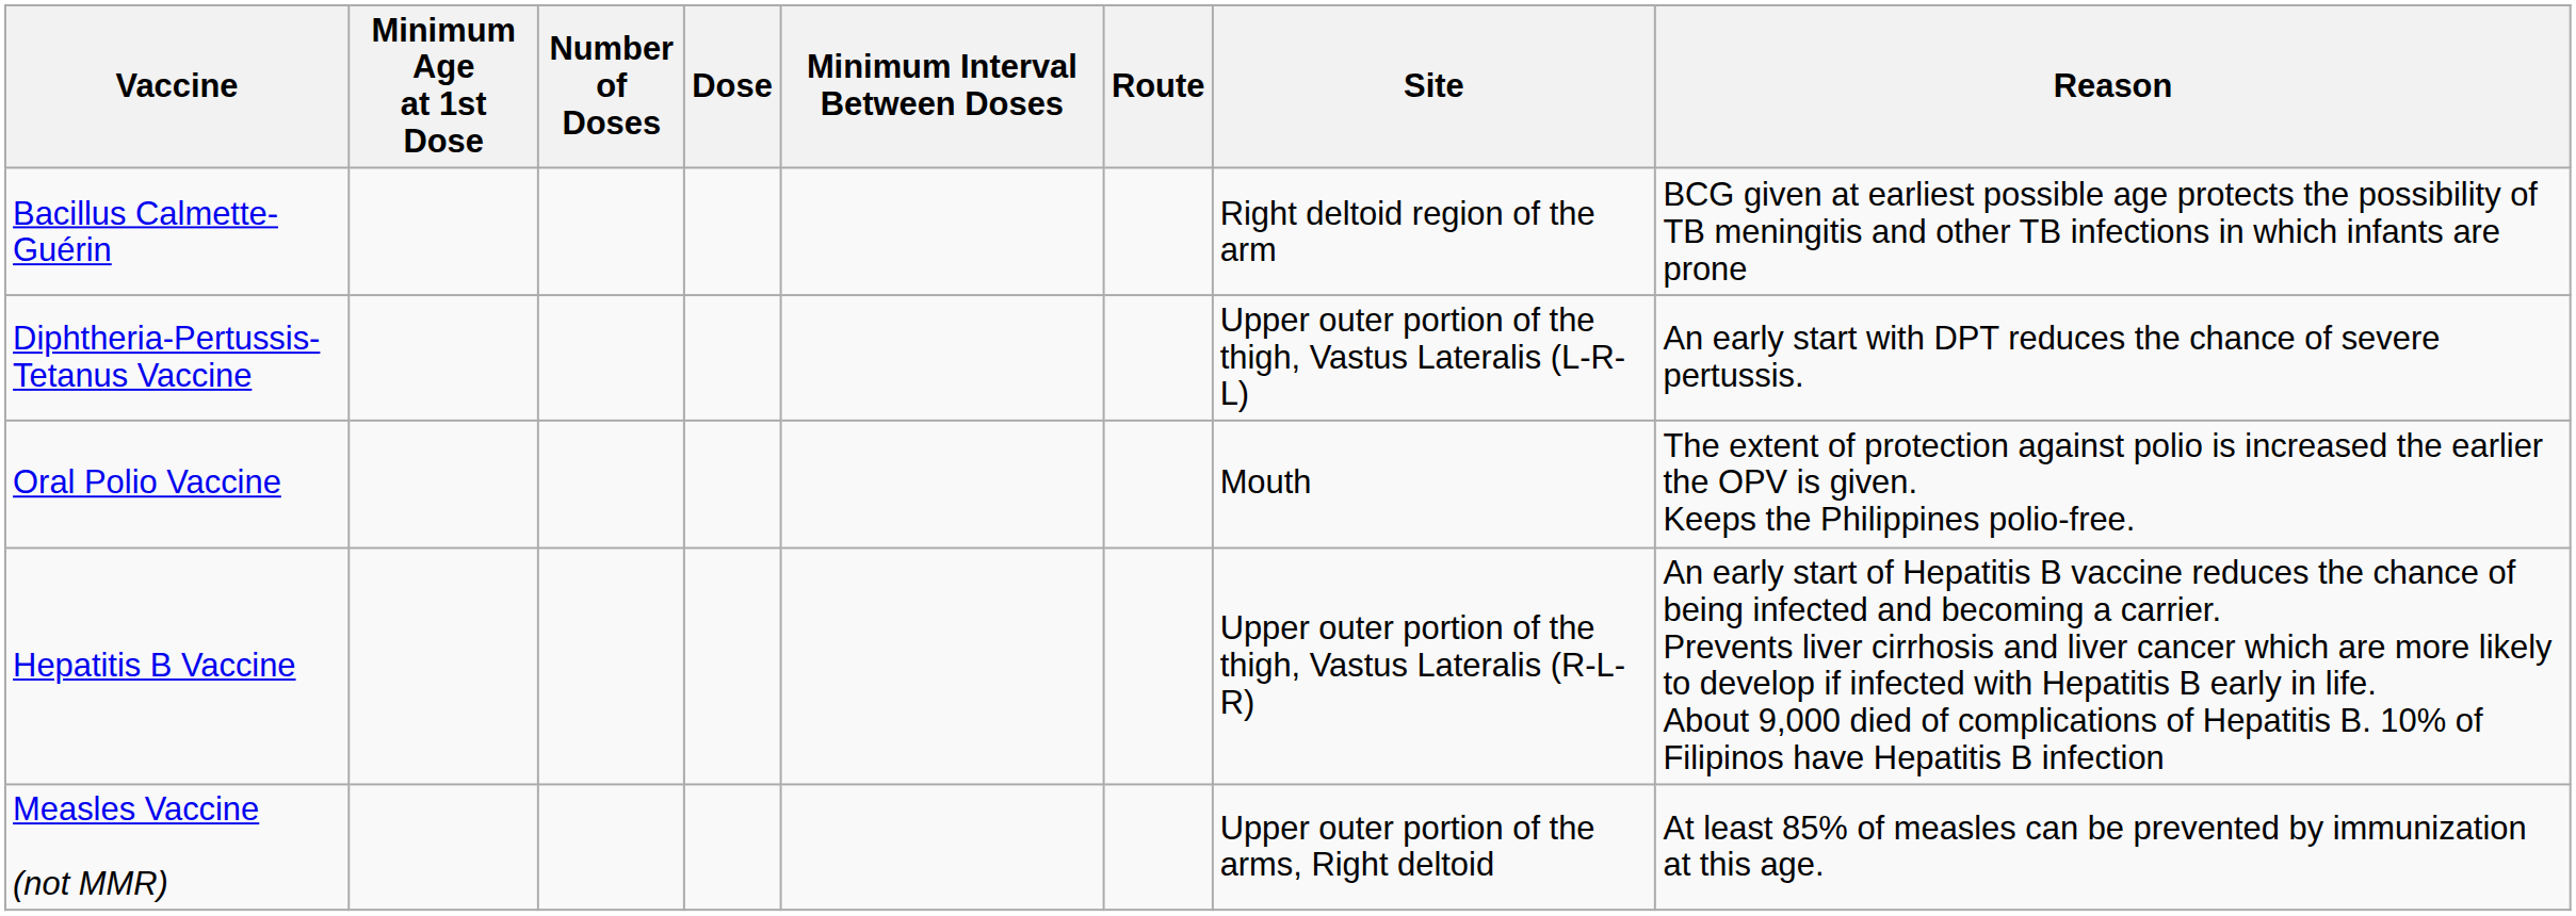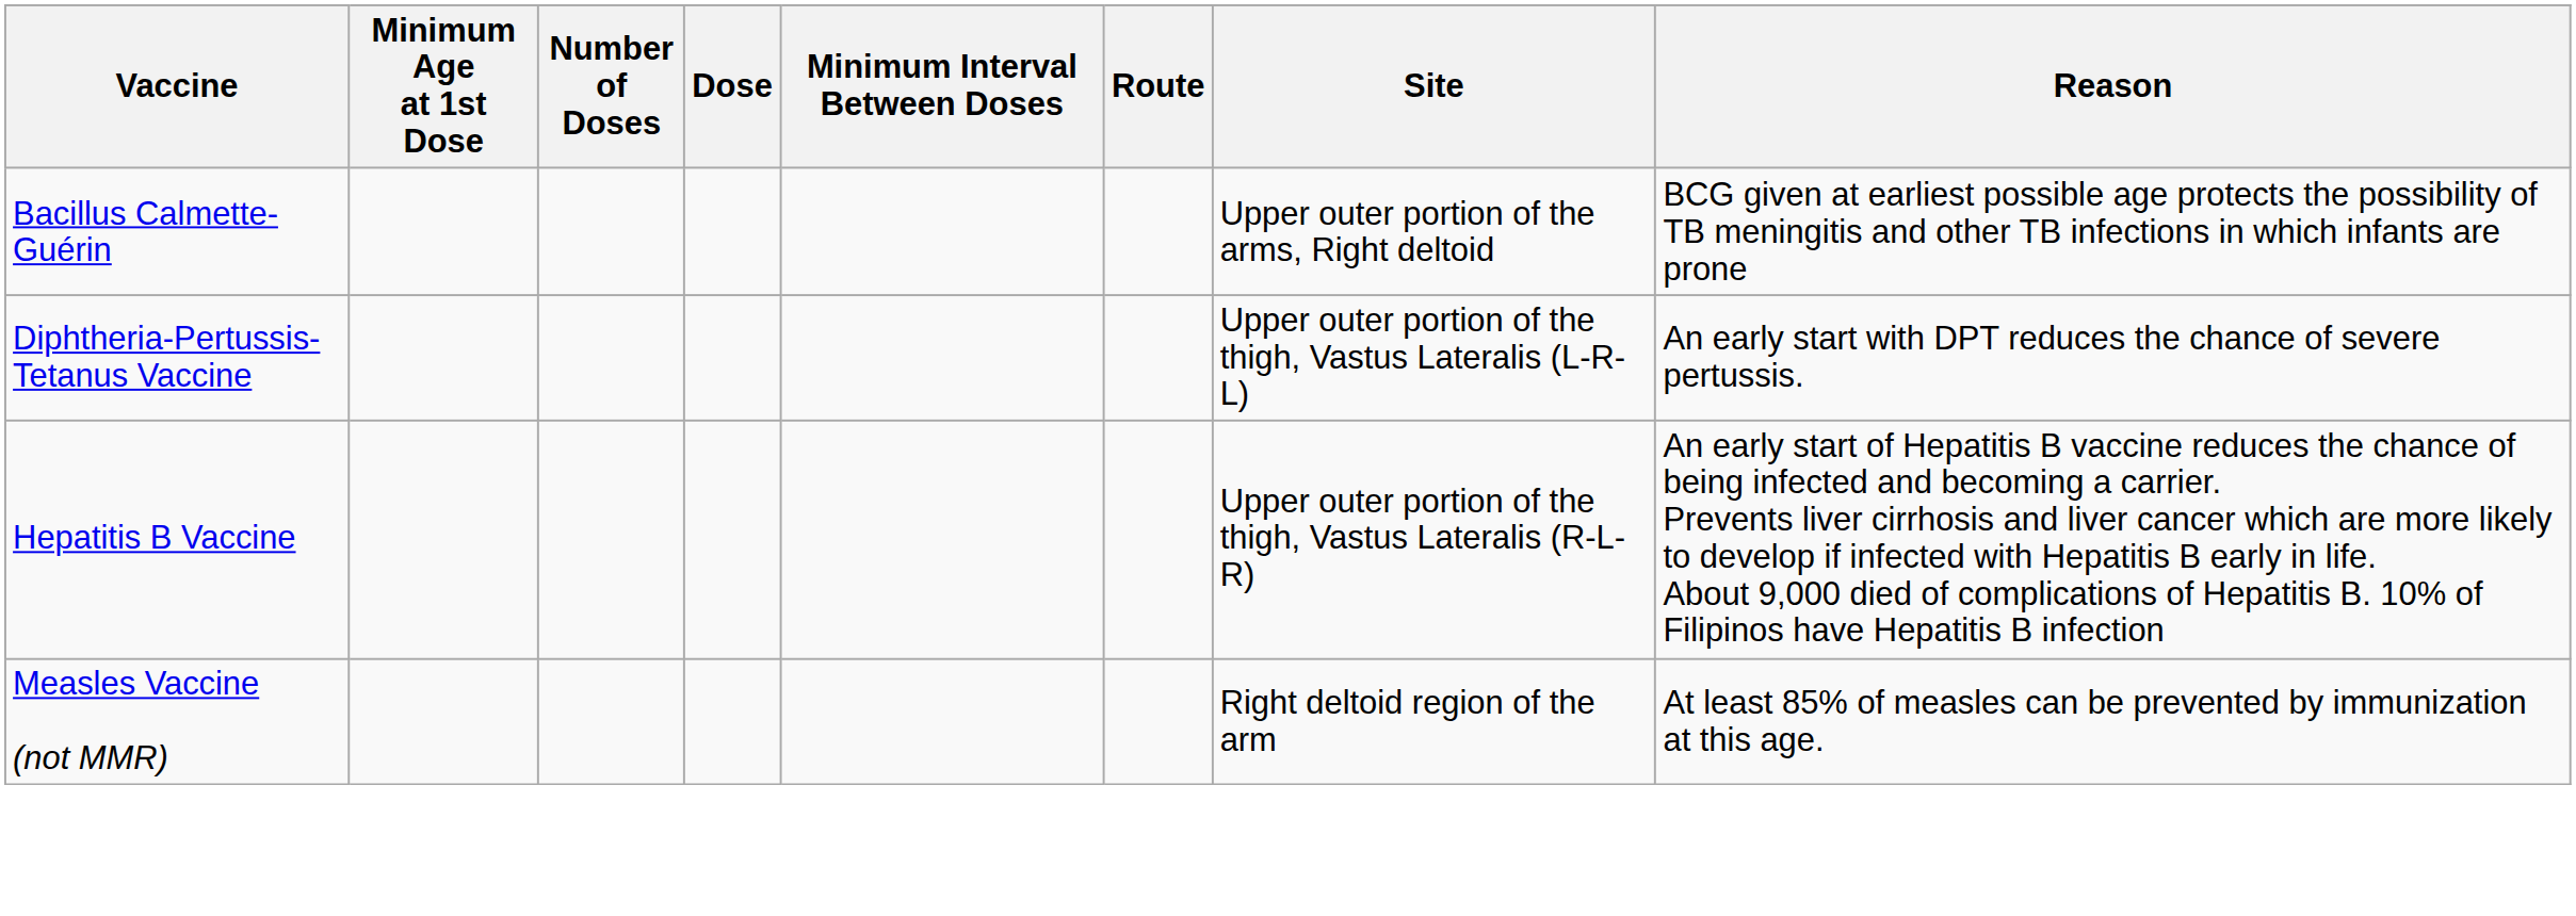Bacillus Calmette-Guérin | Site: Right deltoid region of the arm -> Upper outer portion of the arms, Right deltoid
- row: Oral Polio Vaccine | Mouth | The extent of protection against polio is increased the earlier the OPV is given. Keeps the Philippines polio-free.
Measles Vaccine (not MMR) | Site: Upper outer portion of the arms, Right deltoid -> Right deltoid region of the arm
